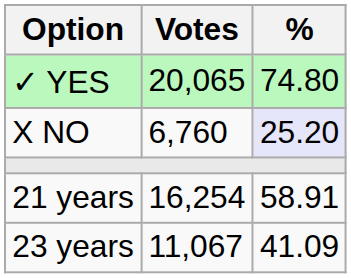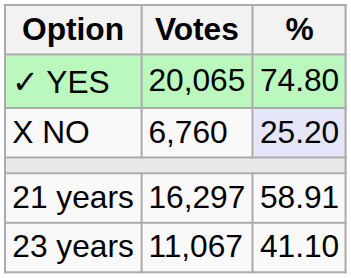21 years | Votes: 16,254 -> 16,297
23 years | %: 41.09 -> 41.10
